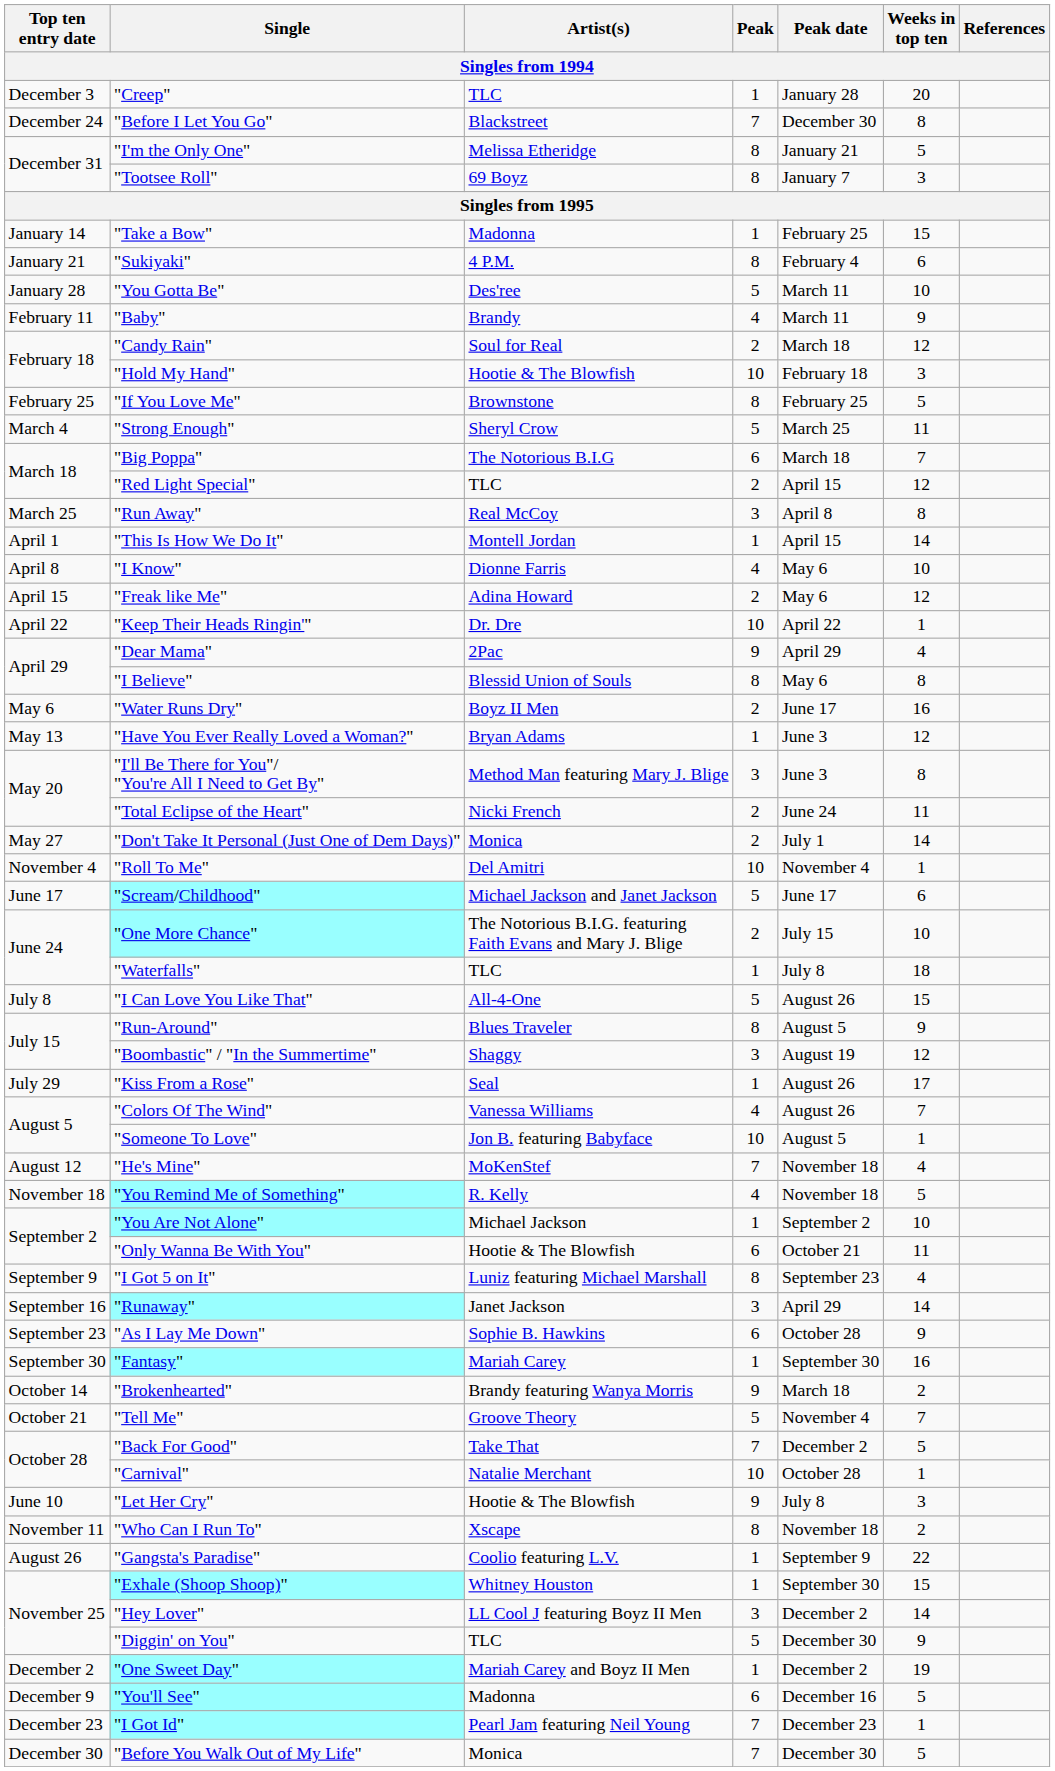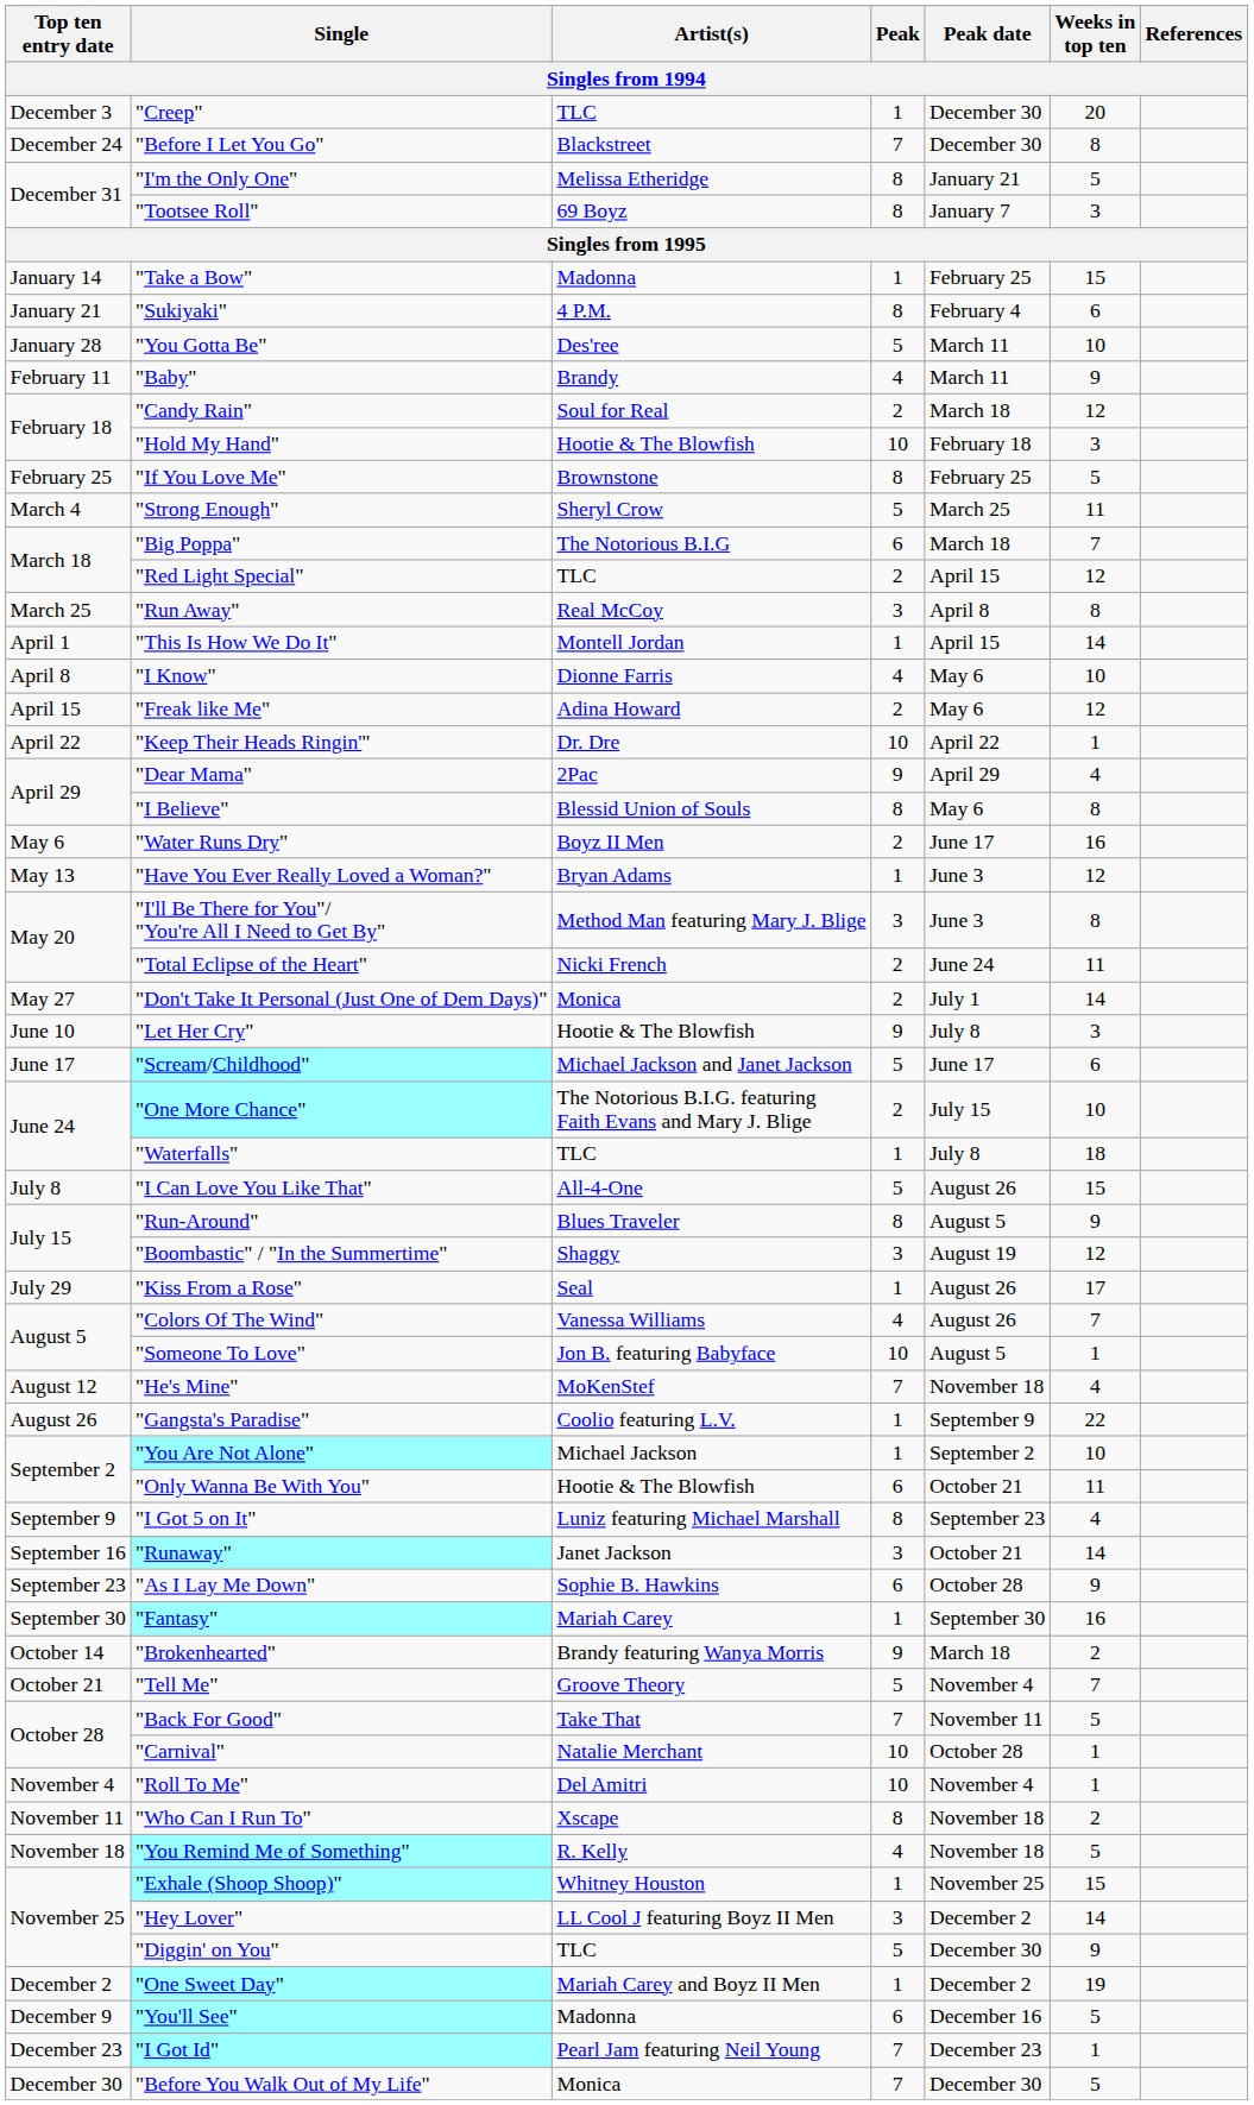"Creep" | Peak date: January 28 -> December 30
rows swapped: "Let Her Cry" <-> "Roll To Me"
rows swapped: "Gangsta's Paradise" <-> "You Remind Me of Something"
"Runaway" | Peak date: April 29 -> October 21
"Back For Good" | Peak date: December 2 -> November 11
"Exhale (Shoop Shoop)" | Peak date: September 30 -> November 25
